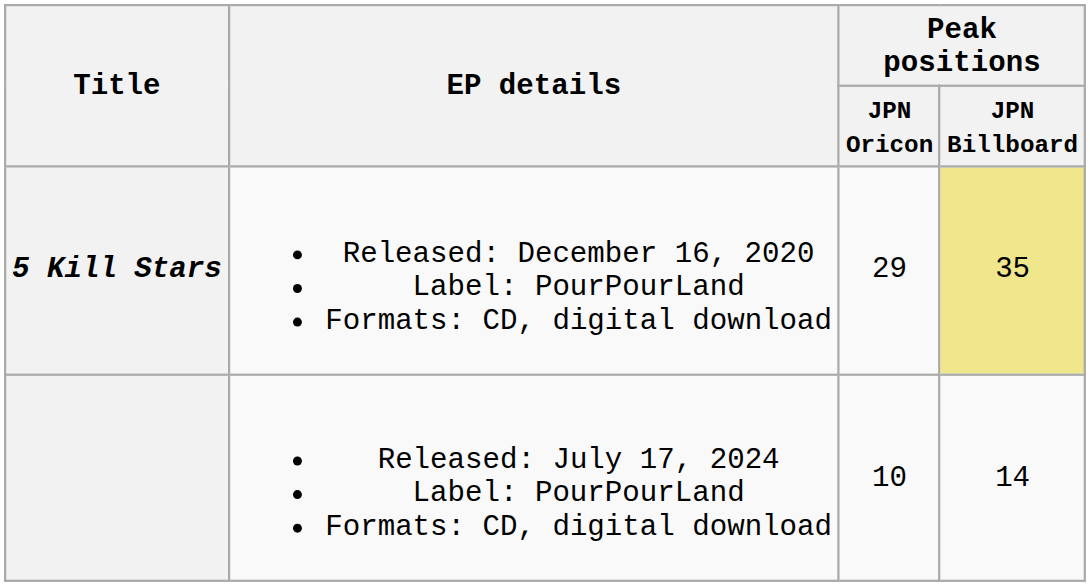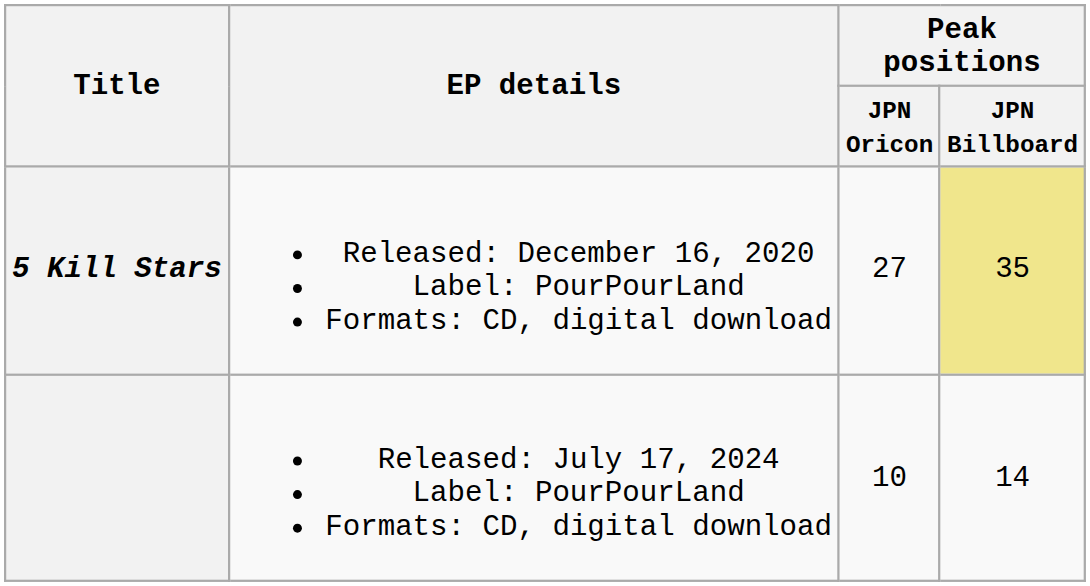5 Kill Stars | Peak positions / JPN Oricon: 29 -> 27
